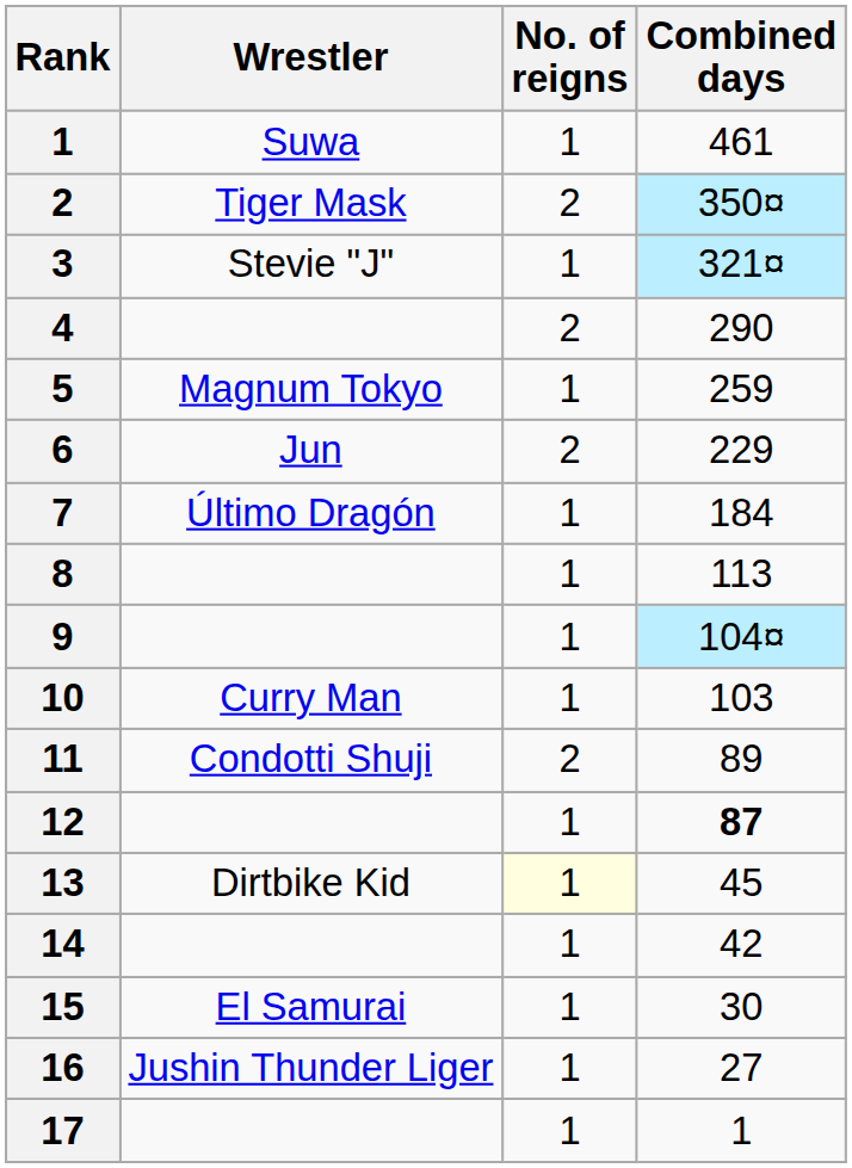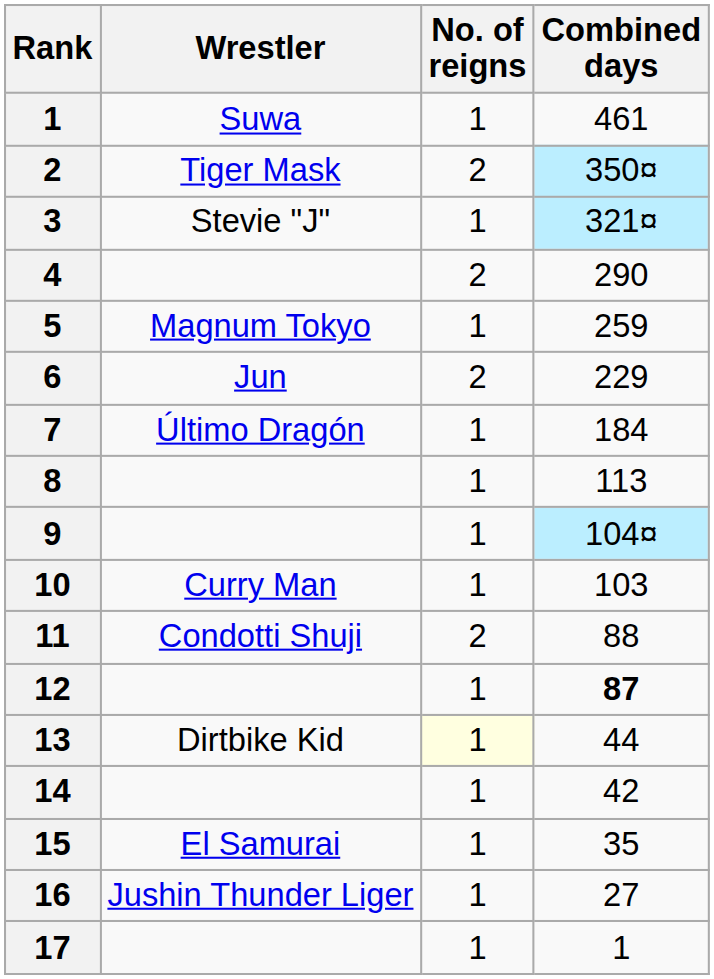11 | Combined days: 89 -> 88
13 | Combined days: 45 -> 44
15 | Combined days: 30 -> 35
